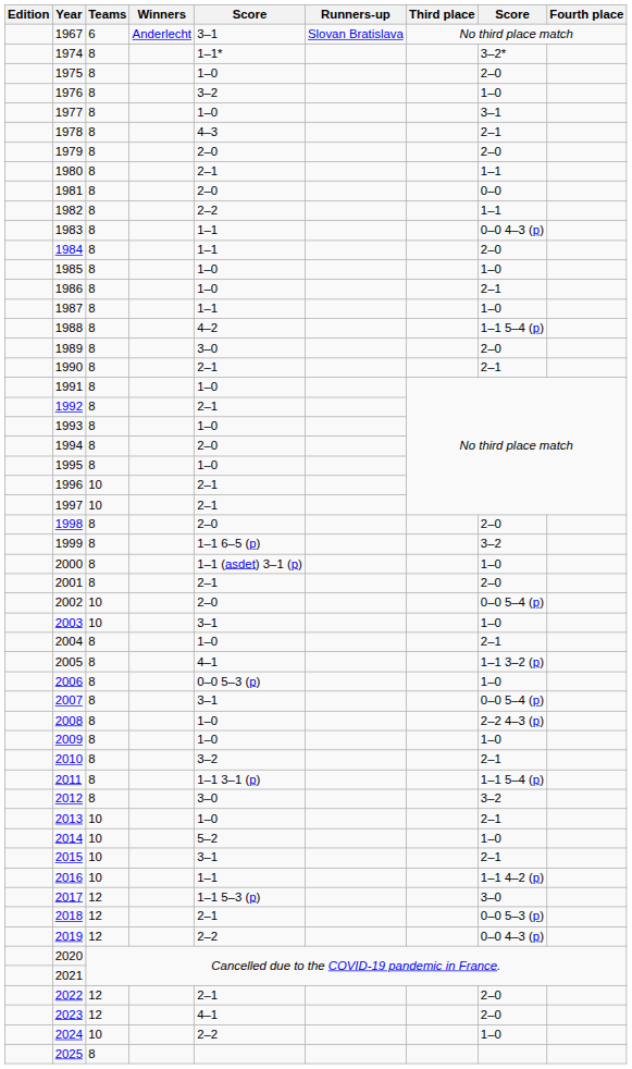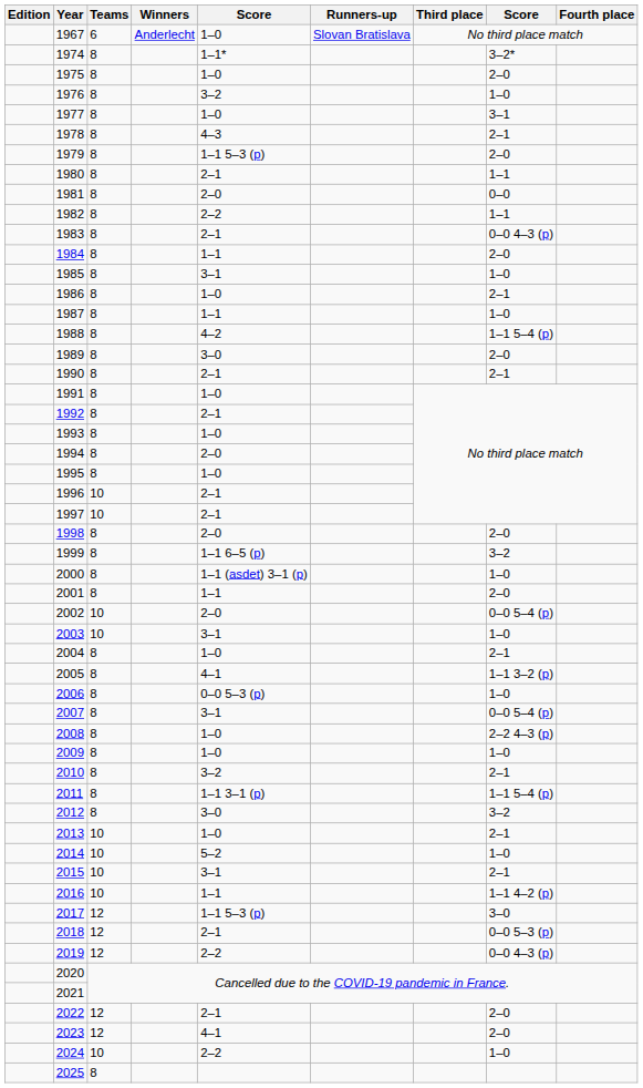1967 | column 5: 3–1 -> 1–0
1979 | column 5: 2–0 -> 1–1 5–3 (p)
1983 | column 5: 1–1 -> 2–1
1985 | column 5: 1–0 -> 3–1
2001 | column 5: 2–1 -> 1–1
